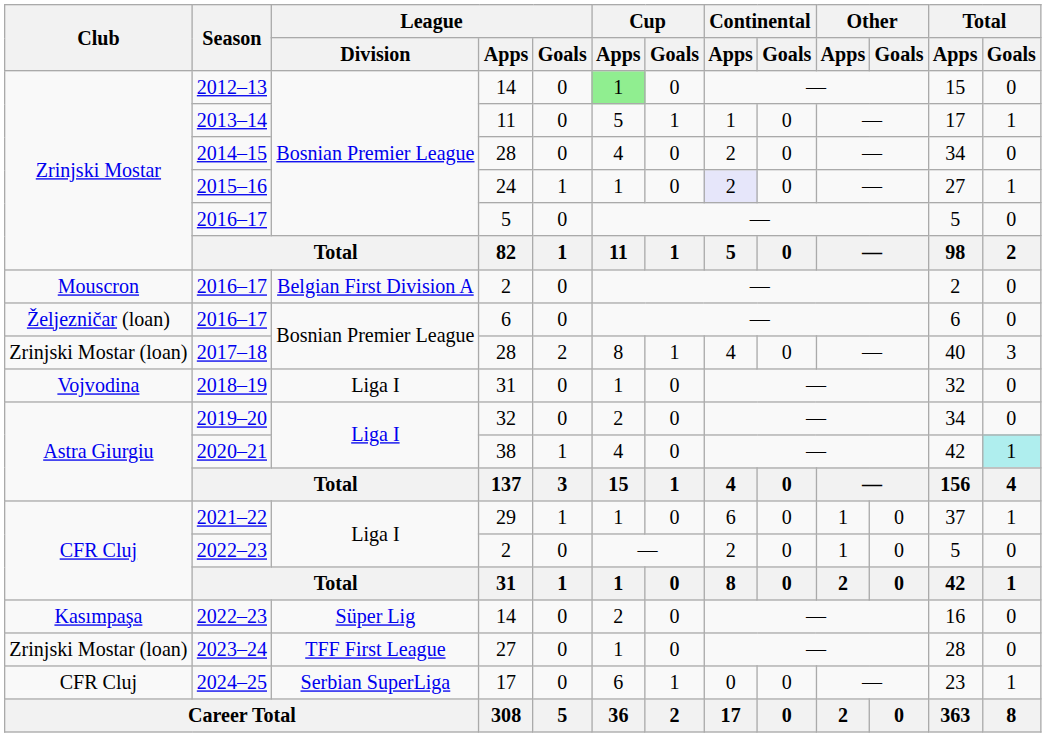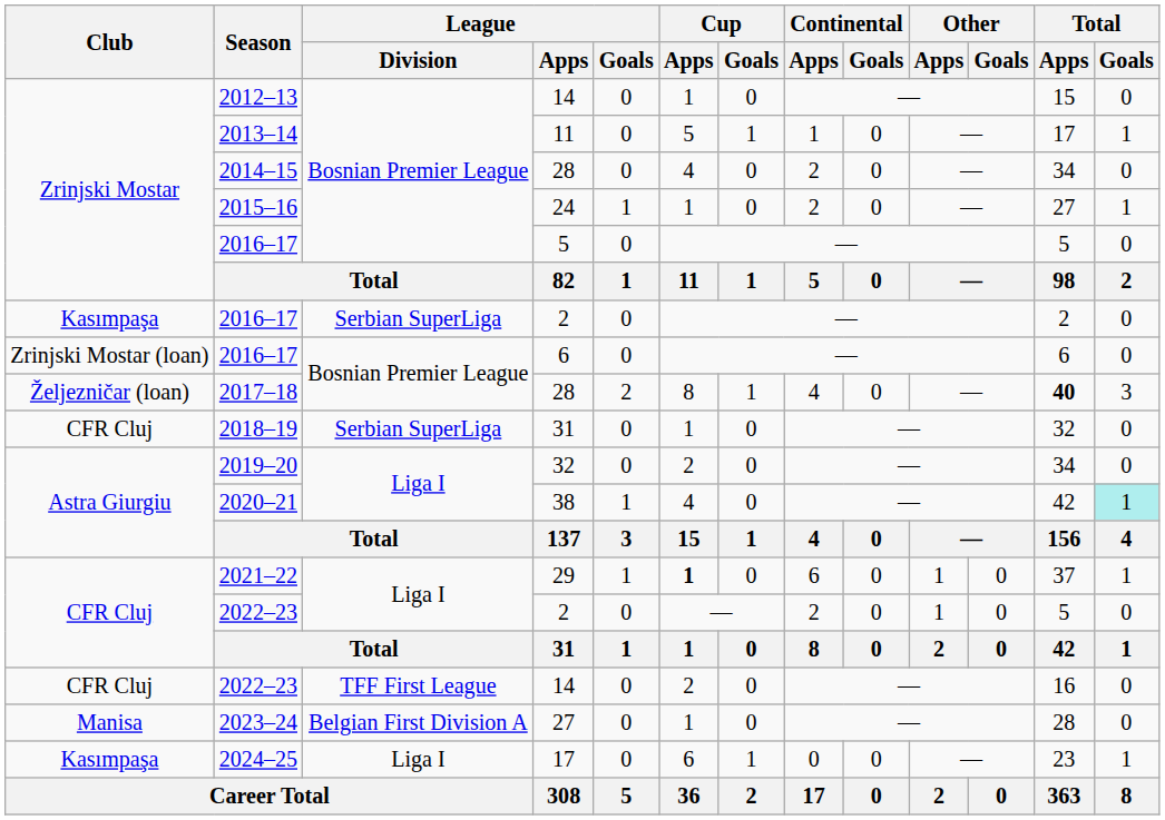2012–13 | Cup / Apps: lightgreen background -> no background
2015–16 | Continental / Apps: lavender background -> no background
2016–17 / 2 | Club: Mouscron -> Kasımpaşa
2016–17 / 2 | League / Division: Belgian First Division A -> Serbian SuperLiga
2016–17 / 6 | Club: Željezničar (loan) -> Zrinjski Mostar (loan)
2017–18 | Club: Zrinjski Mostar (loan) -> Željezničar (loan)
2017–18 | Total / Apps: normal -> bold
2018–19 | Club: Vojvodina -> CFR Cluj
2018–19 | League / Division: Liga I -> Serbian SuperLiga
2021–22 | Cup / Apps: normal -> bold
2022–23 / 14 | Club: Kasımpaşa -> CFR Cluj
2022–23 / 14 | League / Division: Süper Lig -> TFF First League
2023–24 | Club: Zrinjski Mostar (loan) -> Manisa
2023–24 | League / Division: TFF First League -> Belgian First Division A
2024–25 | Club: CFR Cluj -> Kasımpaşa
2024–25 | League / Division: Serbian SuperLiga -> Liga I
